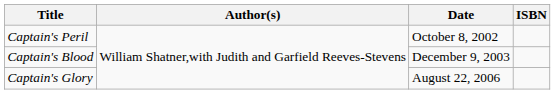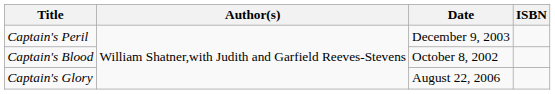Captain's Peril | Date: October 8, 2002 -> December 9, 2003
Captain's Blood | Date: December 9, 2003 -> October 8, 2002
